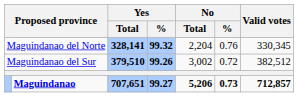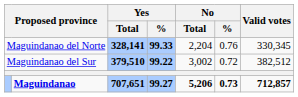Maguindanao del Norte | Yes / %: 99.32 -> 99.33
Maguindanao del Sur | Yes / %: 99.26 -> 99.22
